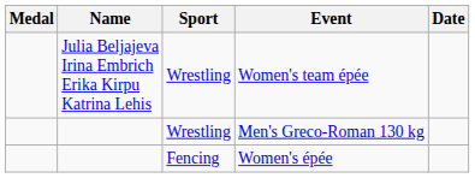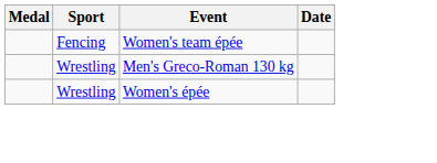- column: Name | Julia Beljajeva Irina Embrich Erika Kirpu Katrina Lehis
Women's team épée | Sport: Wrestling -> Fencing
Women's épée | Sport: Fencing -> Wrestling
